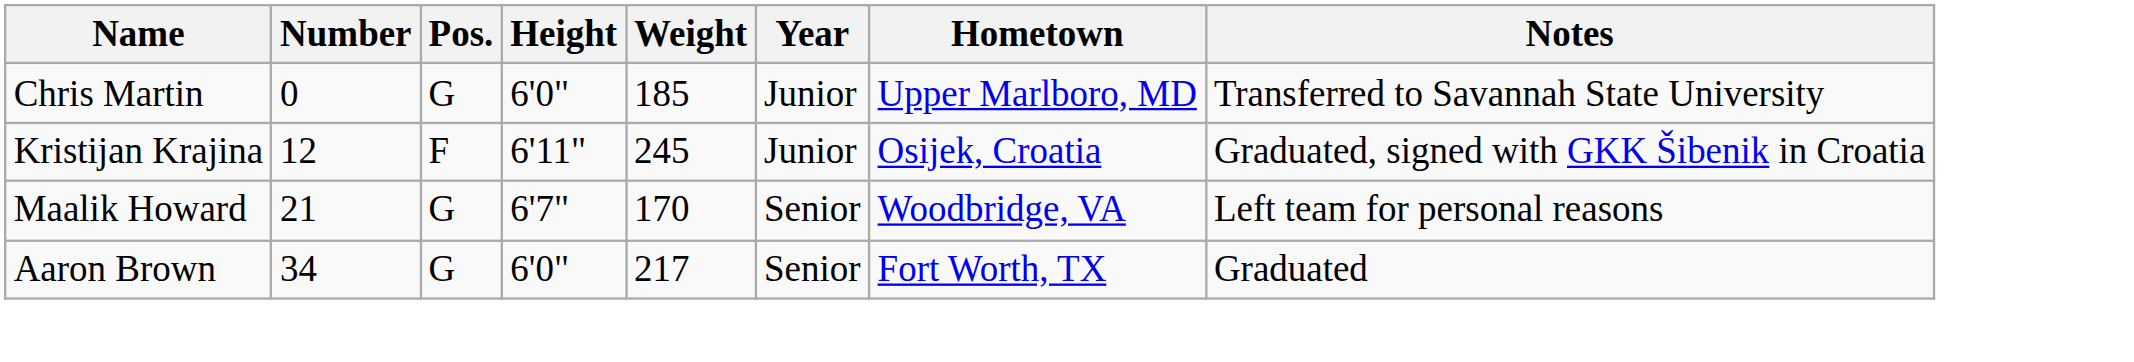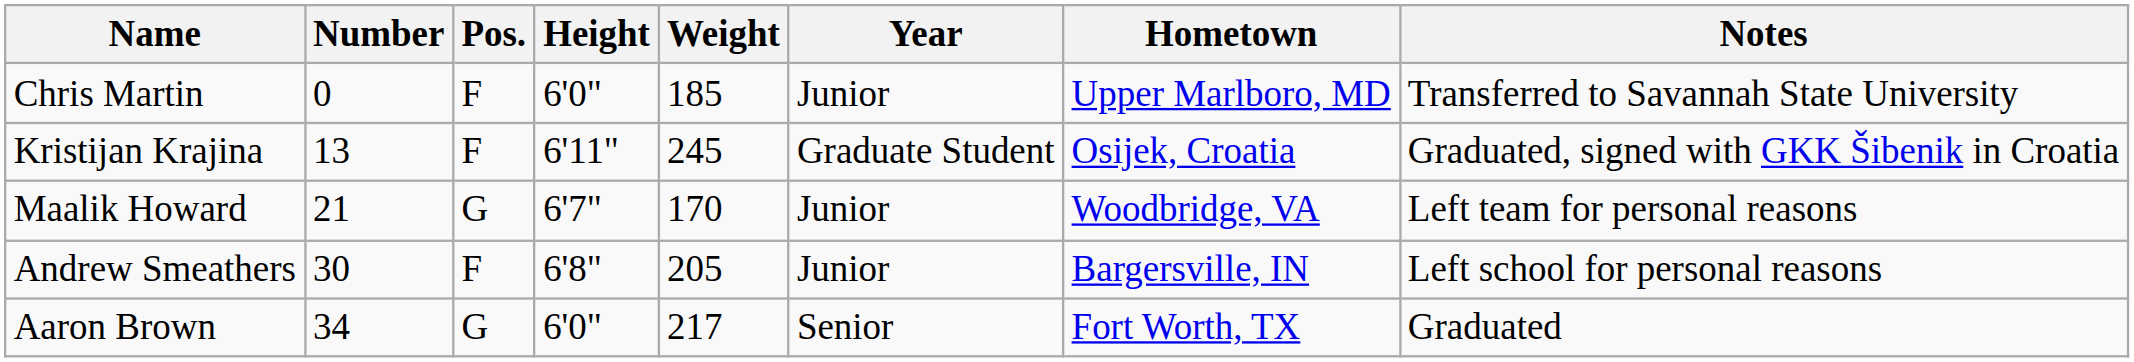Chris Martin | Pos.: G -> F
Kristijan Krajina | Number: 12 -> 13
Kristijan Krajina | Year: Junior -> Graduate Student
Maalik Howard | Year: Senior -> Junior
+ row: Andrew Smeathers | 30 | F | 6'8" | 205 | Junior | Bargersville, IN | Left school for personal reasons
